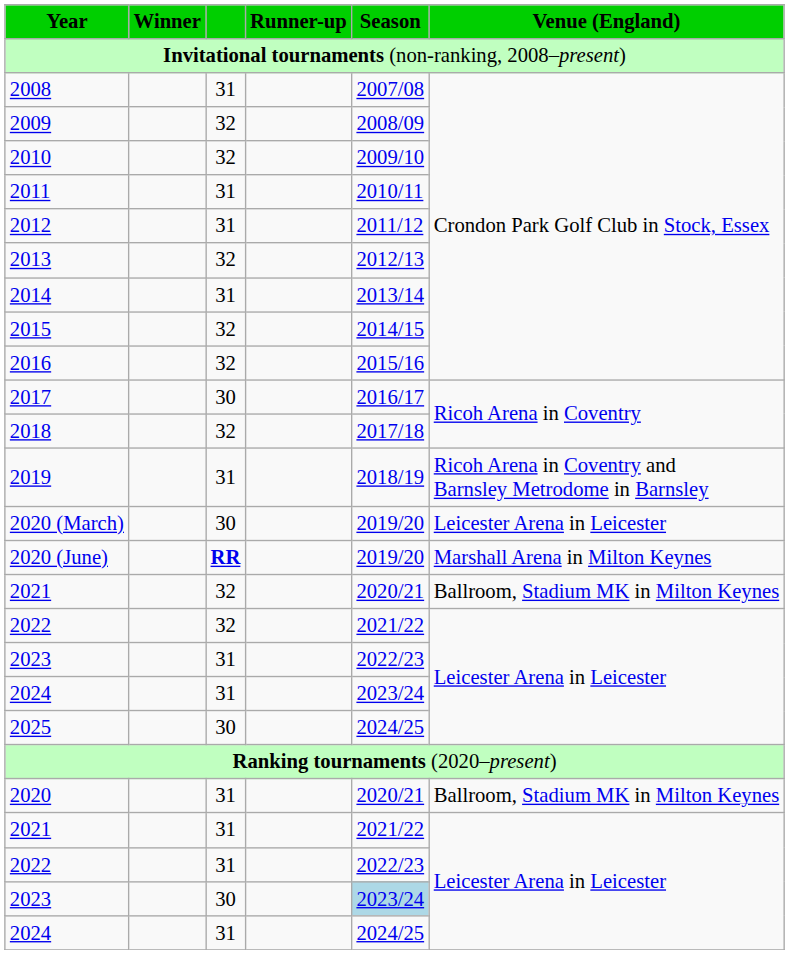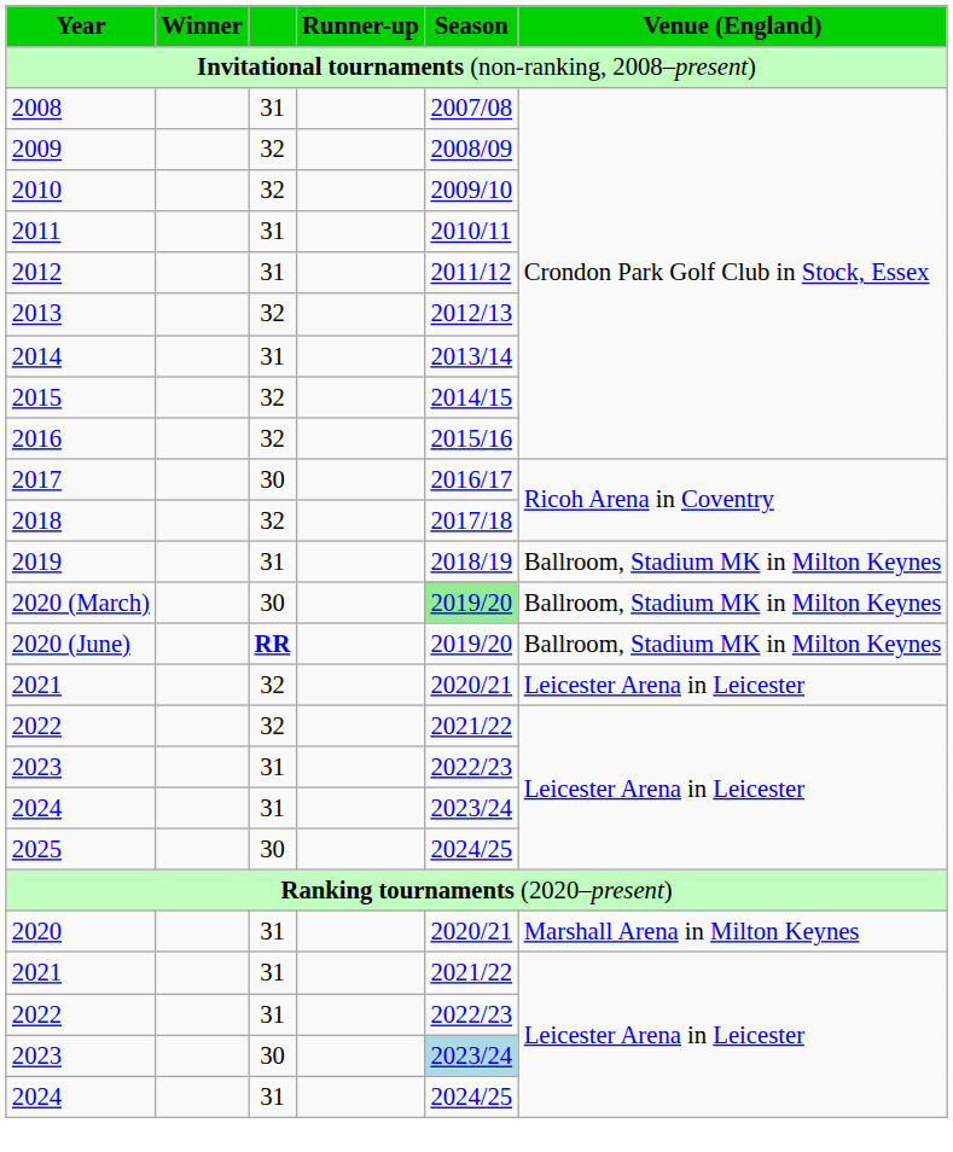2019 | Venue (England): Ricoh Arena in Coventry and Barnsley Metrodome in Barnsley -> Ballroom, Stadium MK in Milton Keynes
2020 (March) | Season: no background -> lightgreen background
2020 (March) | Venue (England): Leicester Arena in Leicester -> Ballroom, Stadium MK in Milton Keynes
2020 (June) | Venue (England): Marshall Arena in Milton Keynes -> Ballroom, Stadium MK in Milton Keynes
2021 / 32 | Venue (England): Ballroom, Stadium MK in Milton Keynes -> Leicester Arena in Leicester
2020 | Venue (England): Ballroom, Stadium MK in Milton Keynes -> Marshall Arena in Milton Keynes
